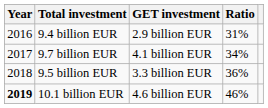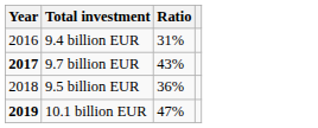- column: GET investment | 2.9 billion EUR | 4.1 billion EUR | 3.3 billion EUR | 4.6 billion EUR
9.7 billion EUR | Year: normal -> bold
9.7 billion EUR | Ratio: 34% -> 43%
10.1 billion EUR | Ratio: 46% -> 47%
